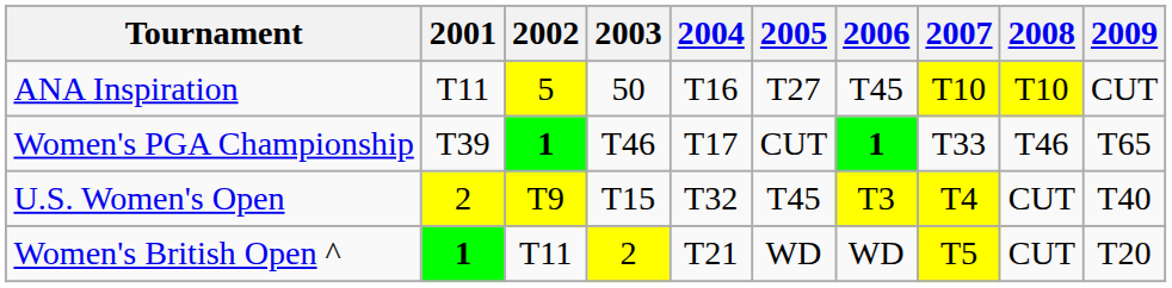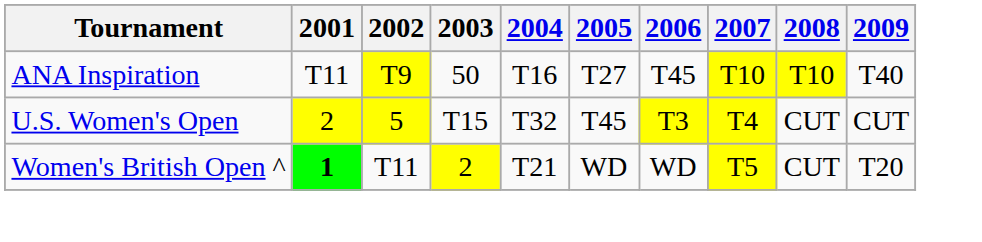ANA Inspiration | 2002: 5 -> T9
ANA Inspiration | 2009: CUT -> T40
- row: Women's PGA Championship | T39 | 1 | T46 | T17 | CUT | 1 | T33 | T46 | T65
U.S. Women's Open | 2002: T9 -> 5
U.S. Women's Open | 2009: T40 -> CUT
